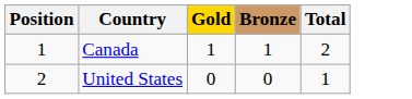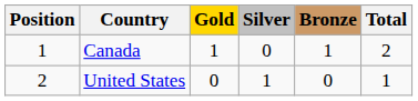+ column: Silver | 0 | 1
